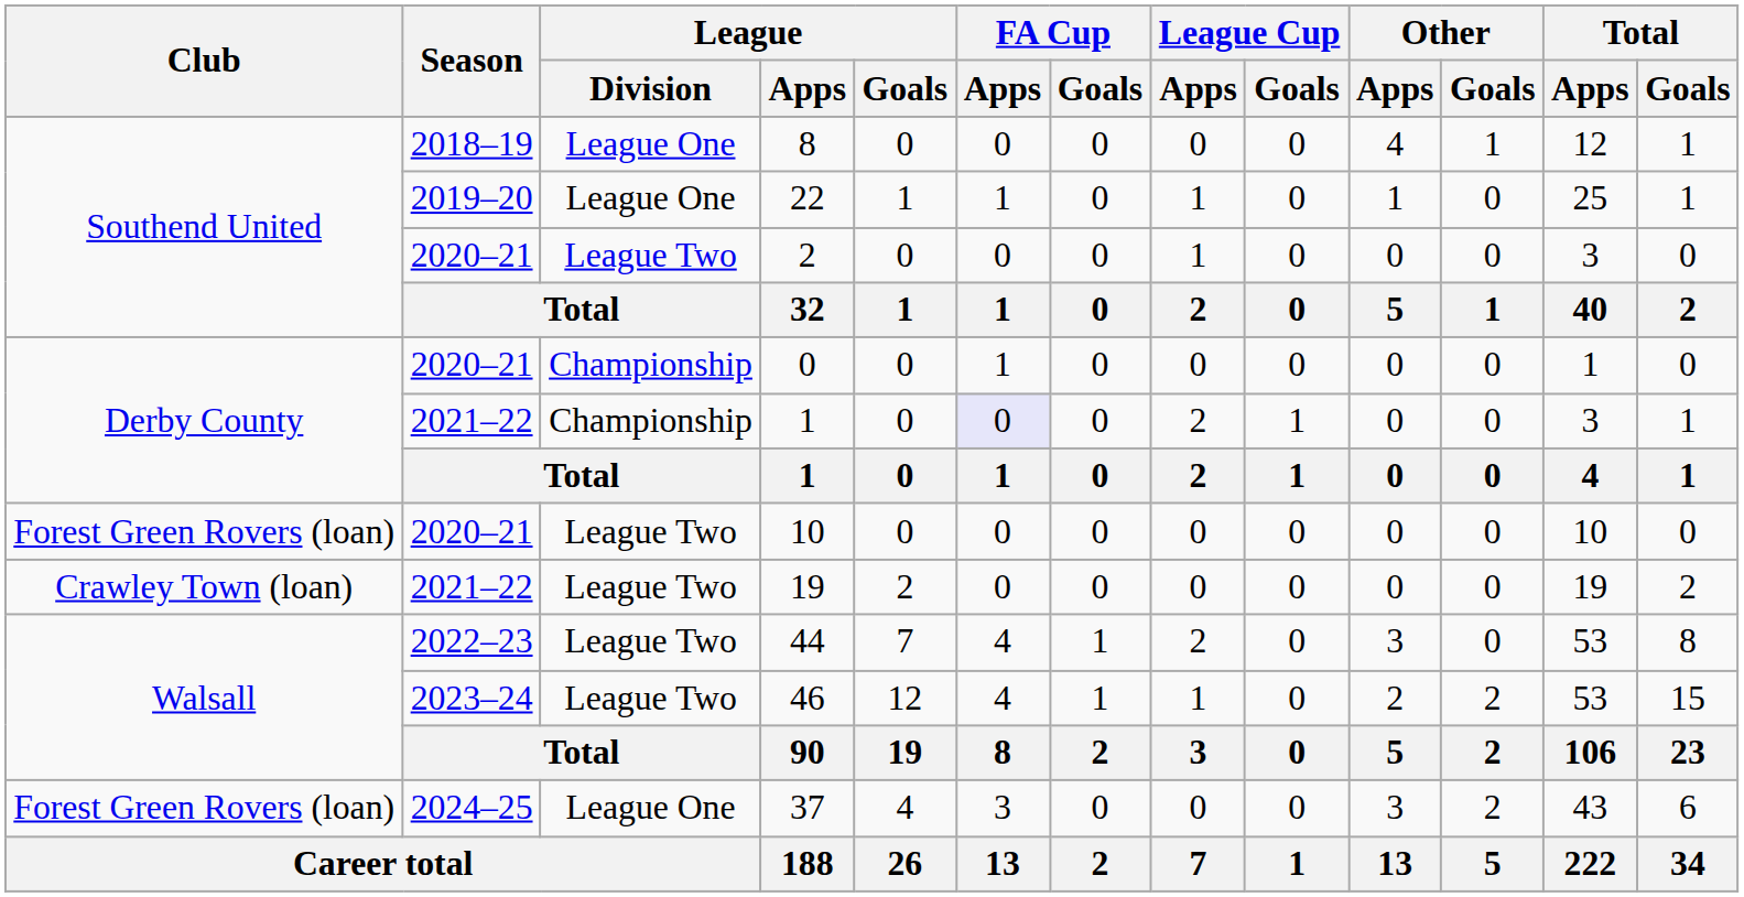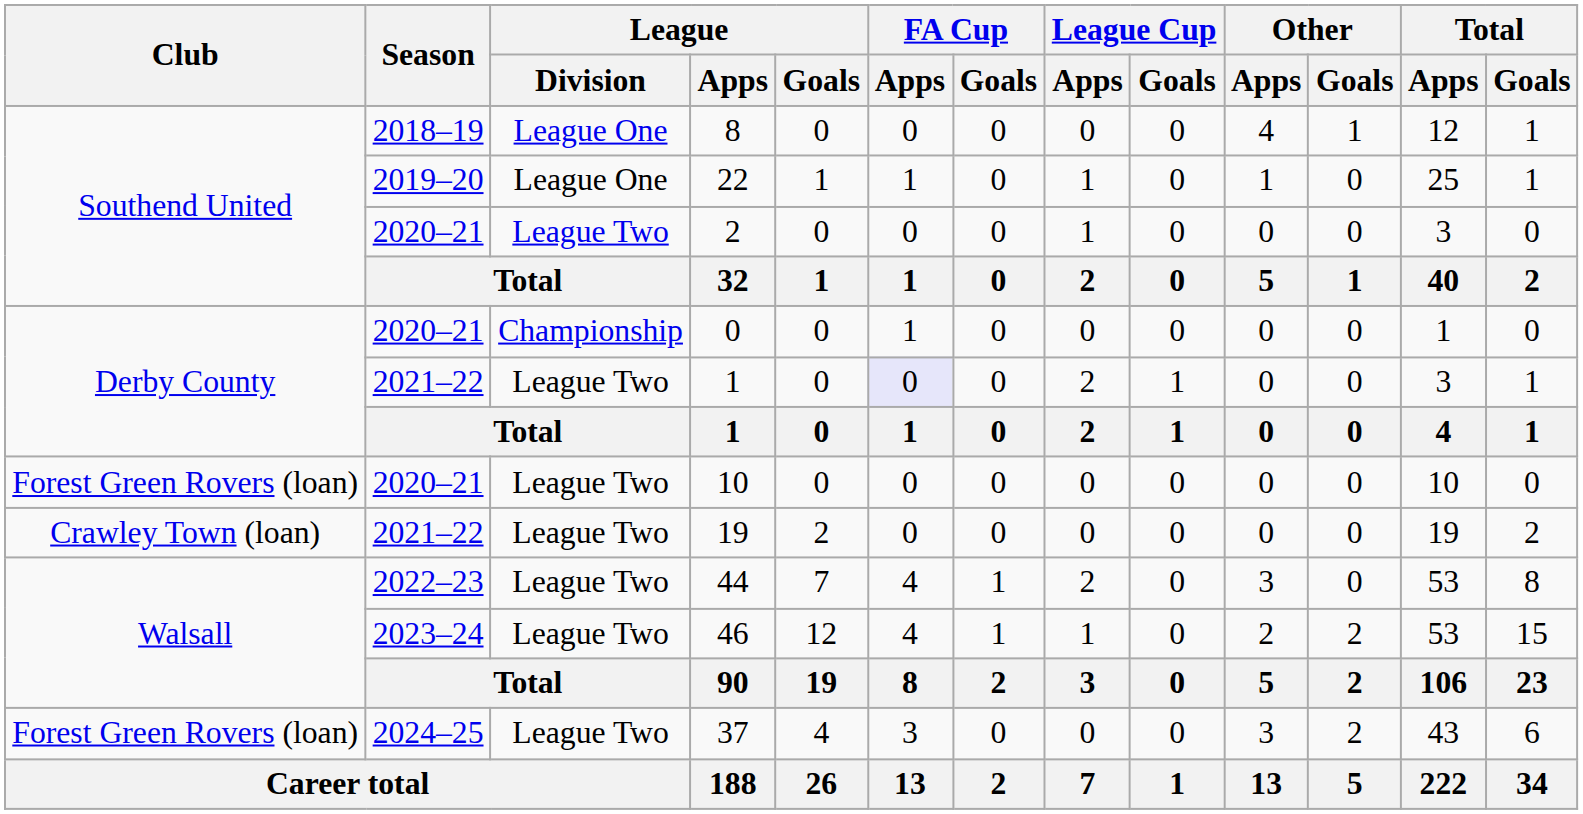2021–22 / 1 | League / Division: Championship -> League Two
37 | League / Division: League One -> League Two
